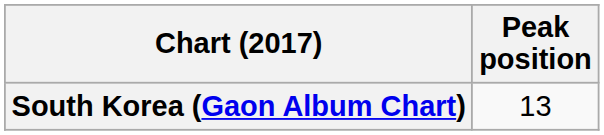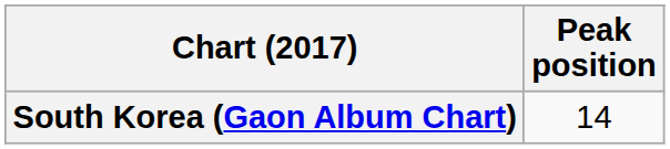South Korea (Gaon Album Chart) | Peak position: 13 -> 14
